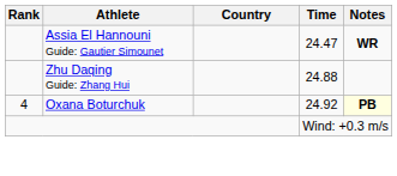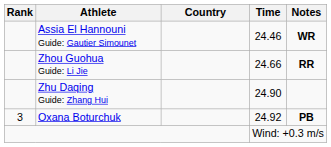Assia El Hannouni Guide: Gautier Simounet | Time: 24.47 -> 24.46
+ row: Zhou Guohua Guide: Li Jie | 24.66 | RR
Zhu Daqing Guide: Zhang Hui | Time: 24.88 -> 24.90
Oxana Boturchuk | Rank: 4 -> 3
Oxana Boturchuk | Notes: lightyellow background -> no background
